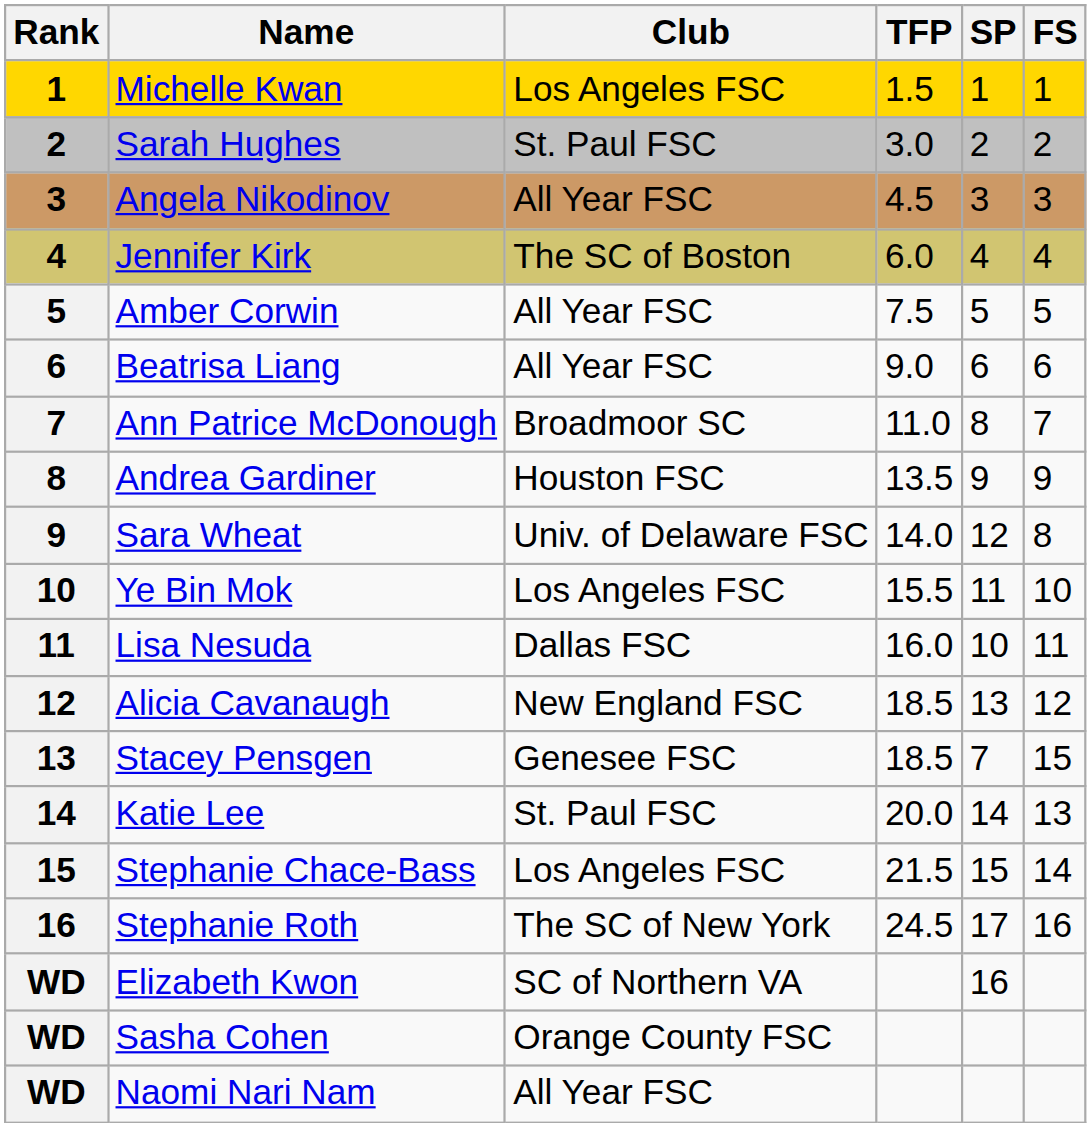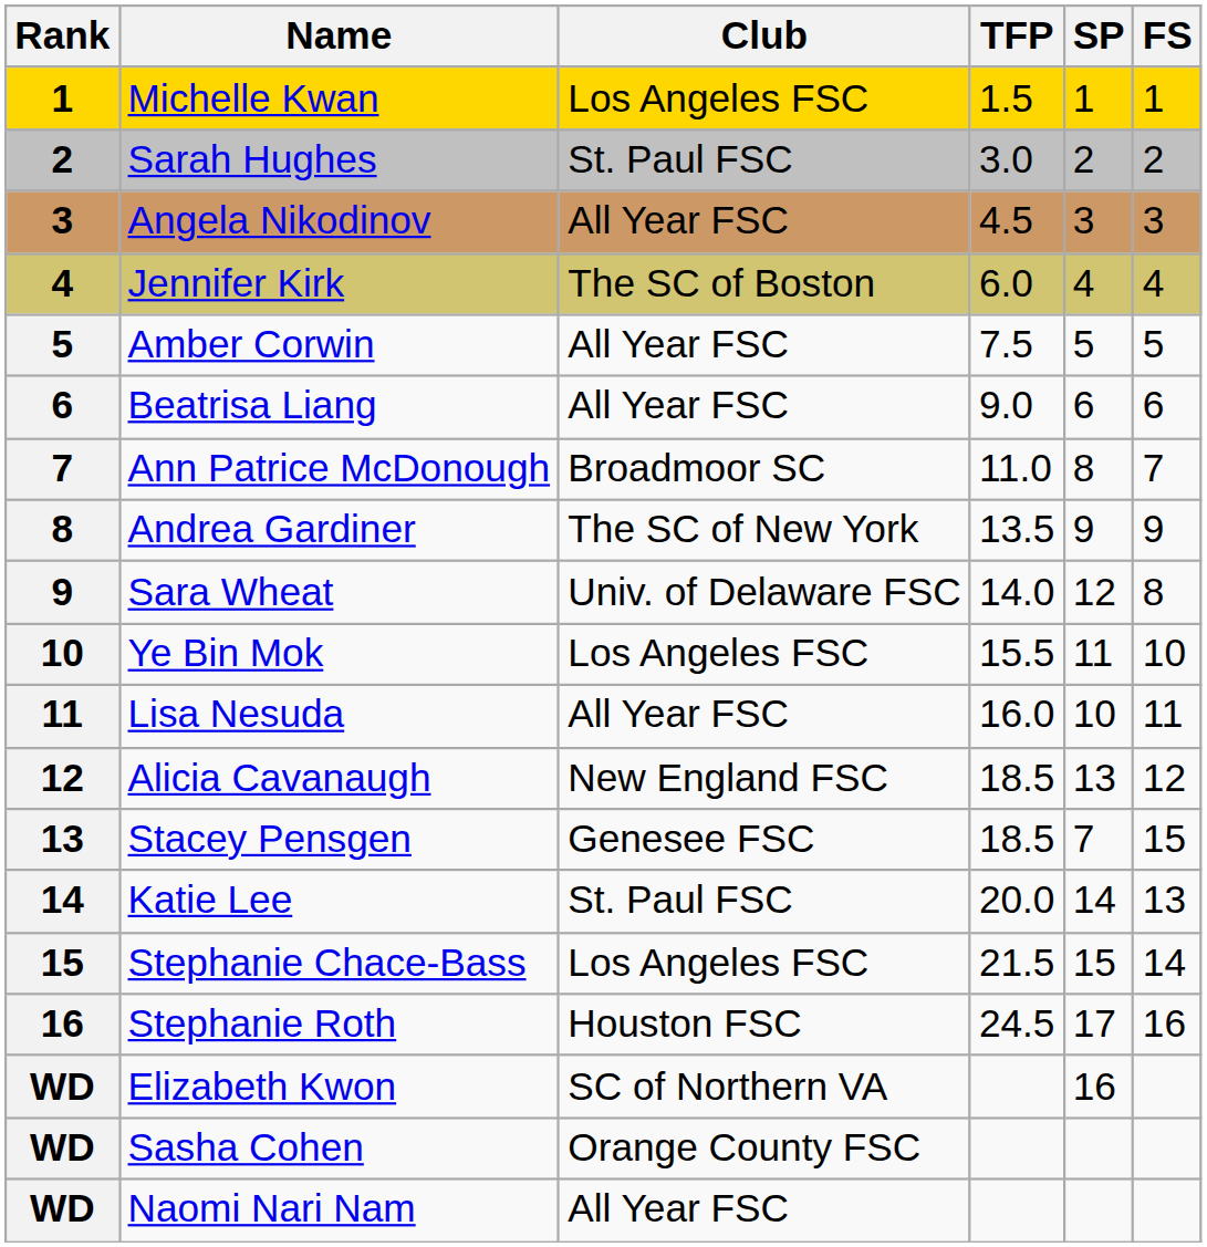Andrea Gardiner | Club: Houston FSC -> The SC of New York
Lisa Nesuda | Club: Dallas FSC -> All Year FSC
Stephanie Roth | Club: The SC of New York -> Houston FSC
